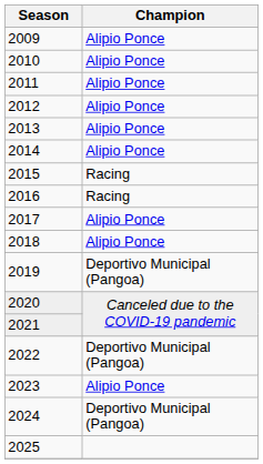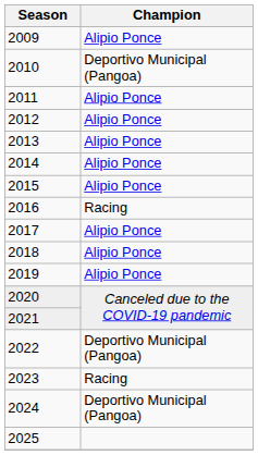2010 | Champion: Alipio Ponce -> Deportivo Municipal (Pangoa)
2015 | Champion: Racing -> Alipio Ponce
2019 | Champion: Deportivo Municipal (Pangoa) -> Alipio Ponce
2023 | Champion: Alipio Ponce -> Racing
